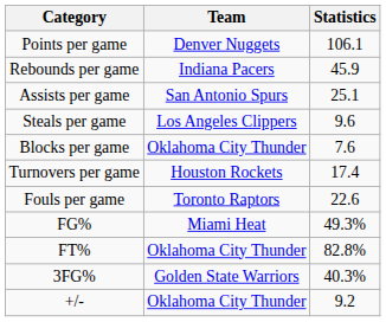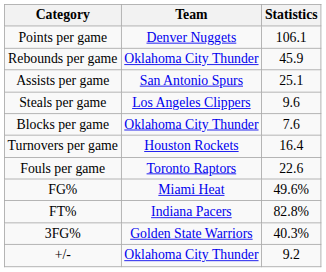Rebounds per game | Team: Indiana Pacers -> Oklahoma City Thunder
Turnovers per game | Statistics: 17.4 -> 16.4
FG% | Statistics: 49.3% -> 49.6%
FT% | Team: Oklahoma City Thunder -> Indiana Pacers
